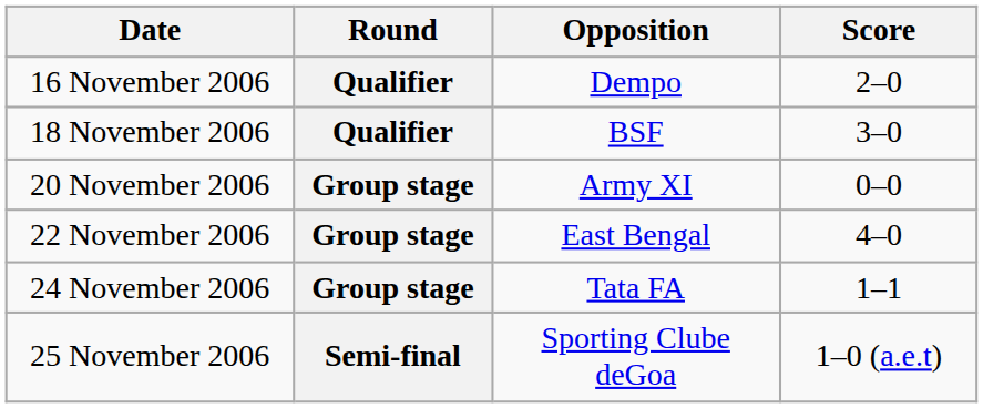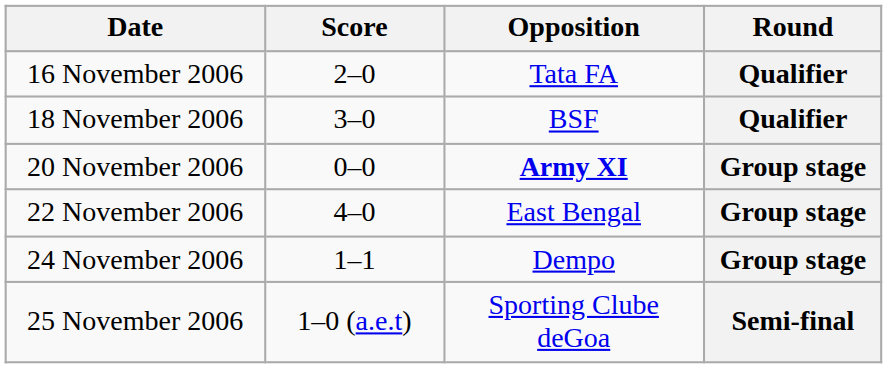columns swapped: Round <-> Score
16 November 2006 | Opposition: Dempo -> Tata FA
20 November 2006 | Opposition: normal -> bold
24 November 2006 | Opposition: Tata FA -> Dempo
